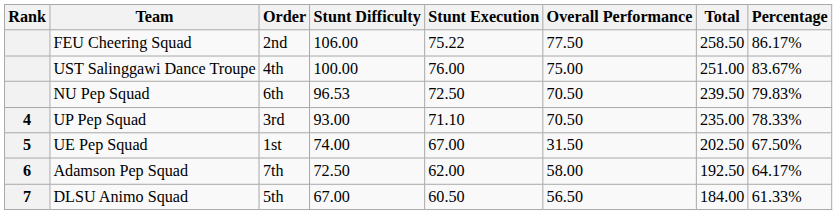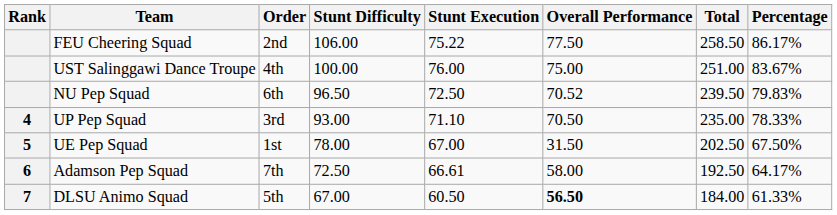NU Pep Squad | Stunt Difficulty: 96.53 -> 96.50
NU Pep Squad | Overall Performance: 70.50 -> 70.52
UE Pep Squad | Stunt Difficulty: 74.00 -> 78.00
Adamson Pep Squad | Stunt Execution: 62.00 -> 66.61
DLSU Animo Squad | Overall Performance: normal -> bold
